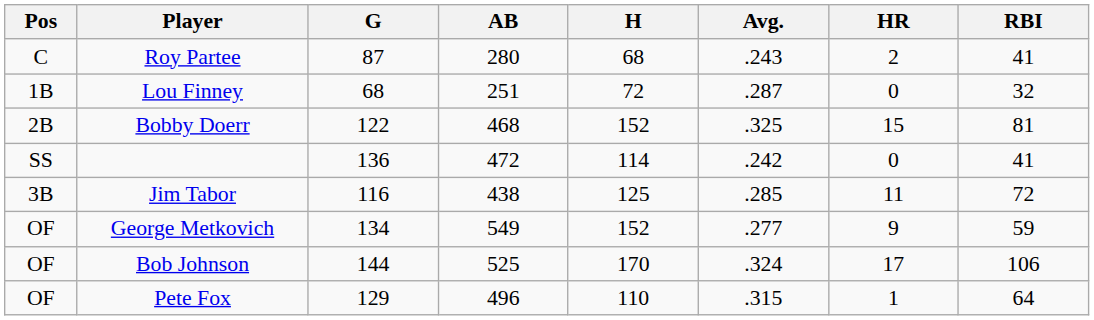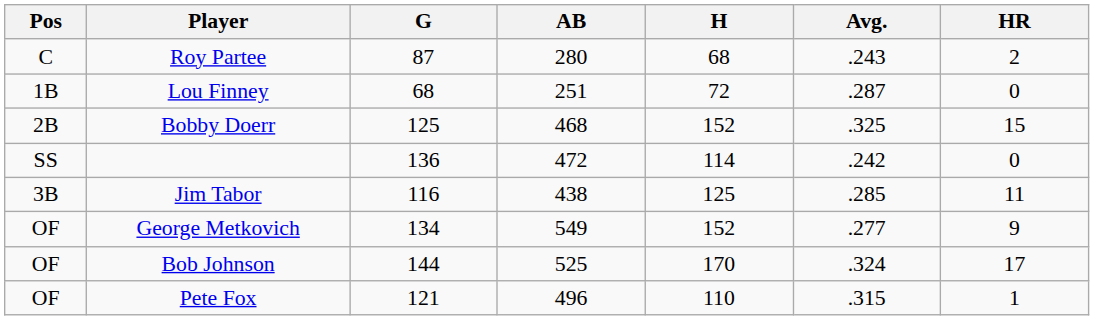- column: RBI | 41 | 32 | 81 | 41 | 72 | 59 | 106 | 64
Bobby Doerr | G: 122 -> 125
Pete Fox | G: 129 -> 121
